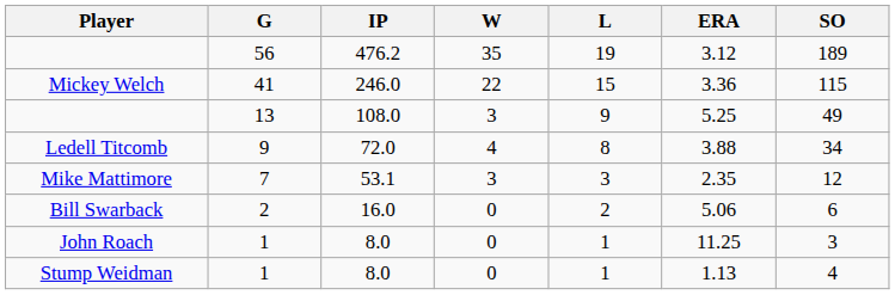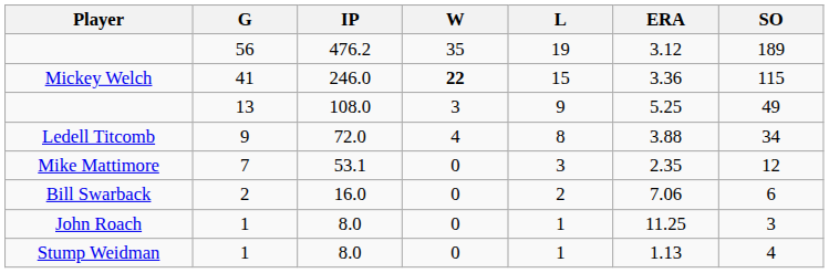Mickey Welch | W: normal -> bold
Mike Mattimore | W: 3 -> 0
Bill Swarback | ERA: 5.06 -> 7.06
